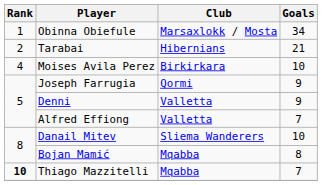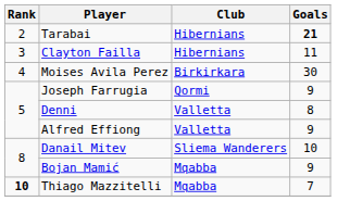- row: 1 | Obinna Obiefule | Marsaxlokk / Mosta | 34
Tarabai | Goals: normal -> bold
+ row: 3 | Clayton Failla | Hibernians | 11
Moises Avila Perez | Goals: 10 -> 30
Denni | Goals: 9 -> 8
Alfred Effiong | Goals: 7 -> 9
Bojan Mamić | Goals: 8 -> 9
